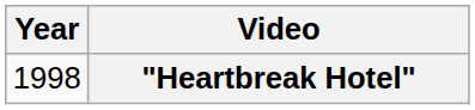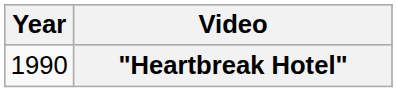"Heartbreak Hotel" | Year: 1998 -> 1990
